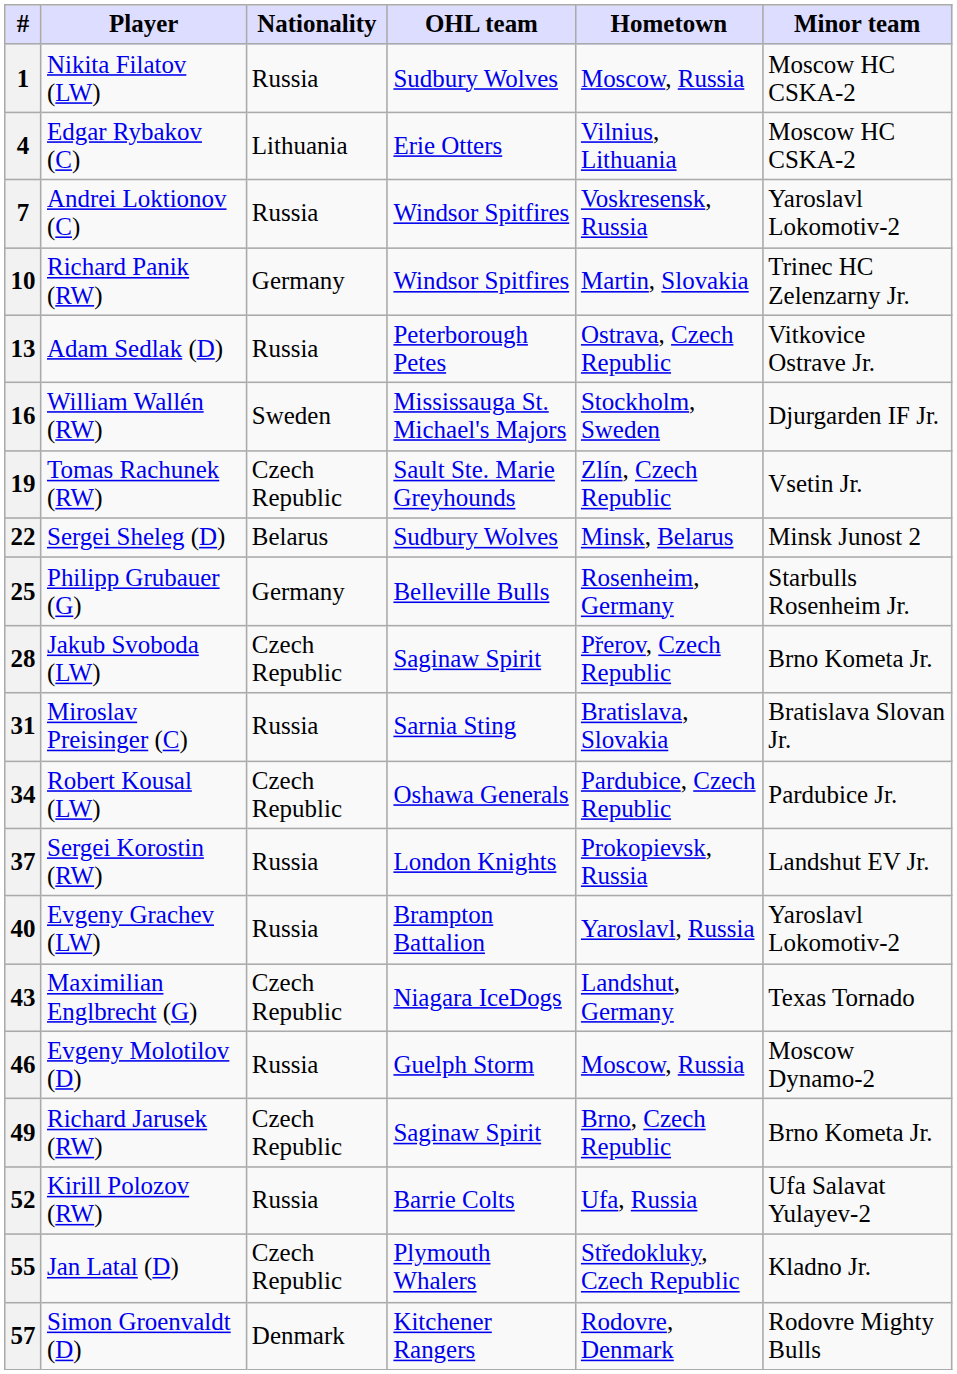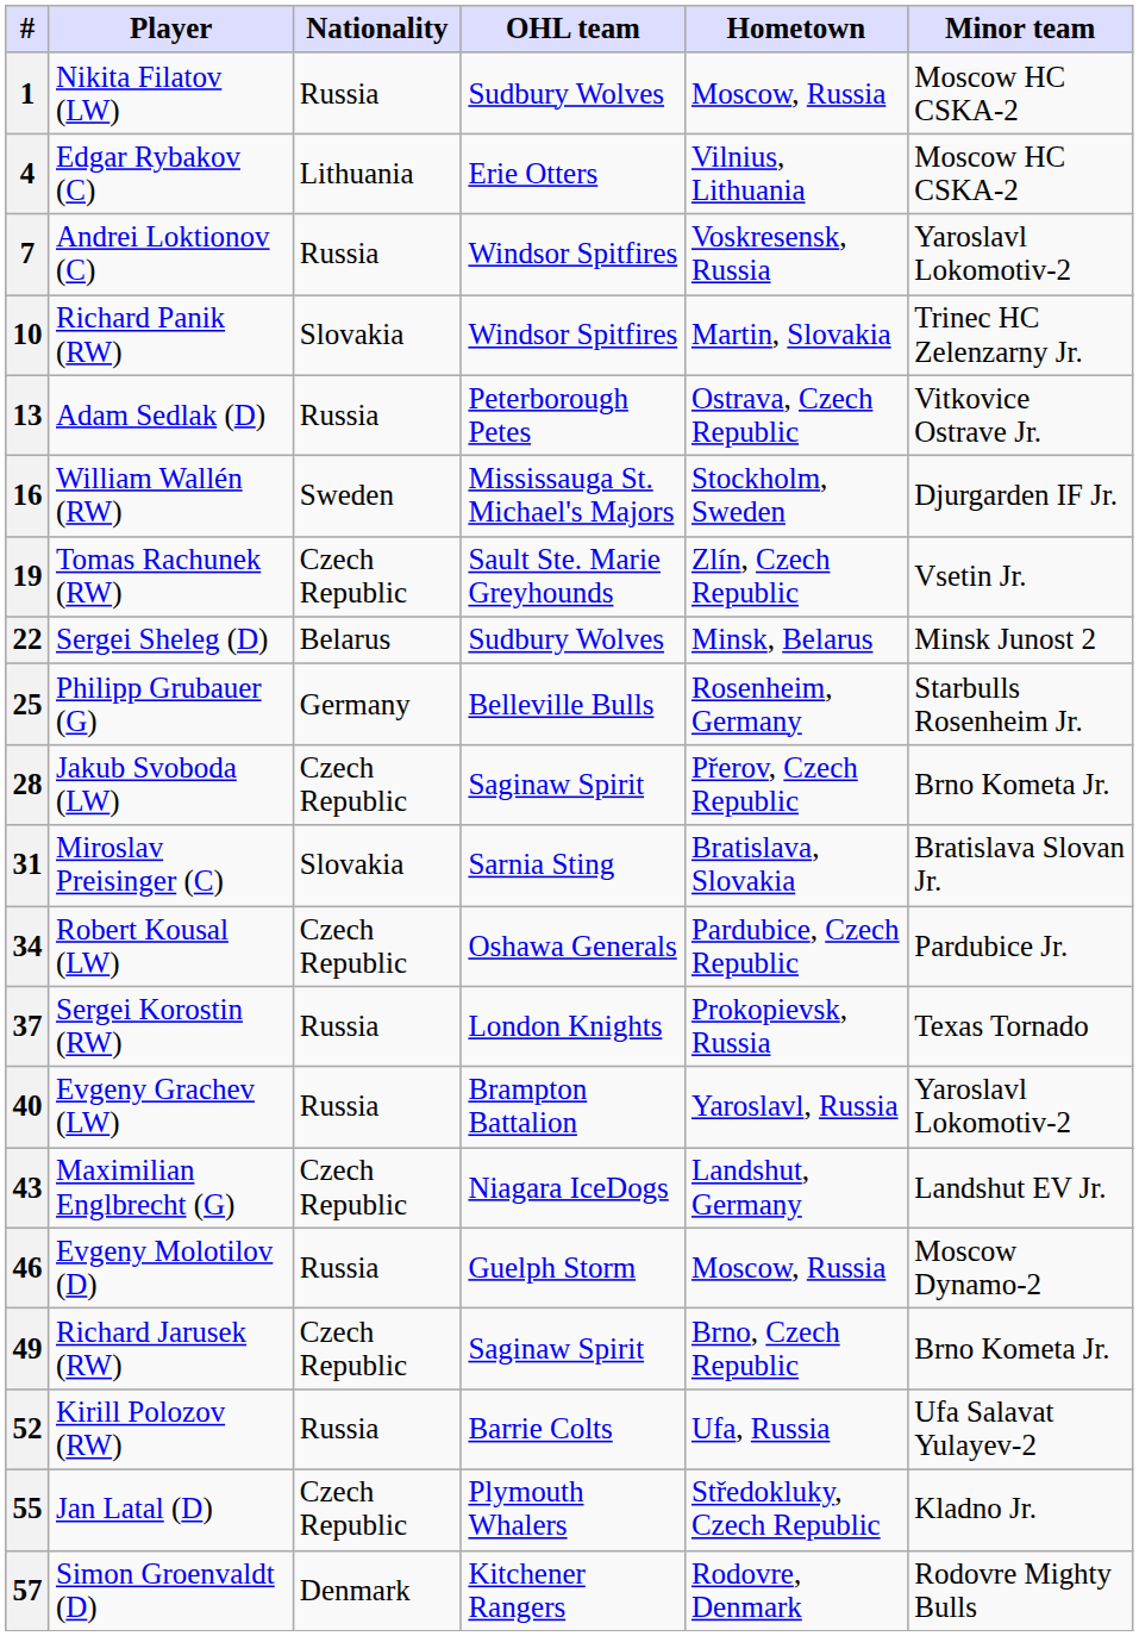10 | Nationality: Germany -> Slovakia
31 | Nationality: Russia -> Slovakia
37 | Minor team: Landshut EV Jr. -> Texas Tornado
43 | Minor team: Texas Tornado -> Landshut EV Jr.
